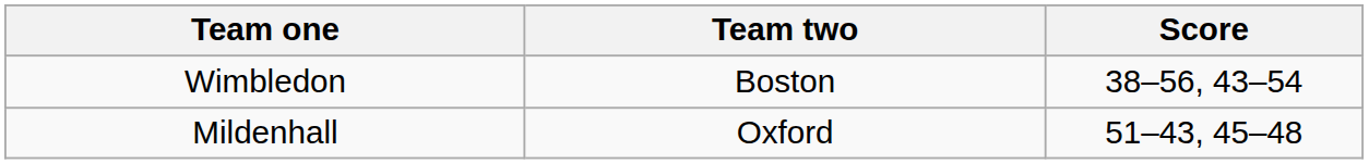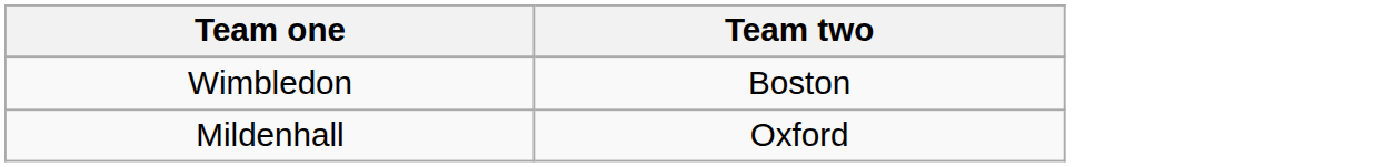- column: Score | 38–56, 43–54 | 51–43, 45–48
